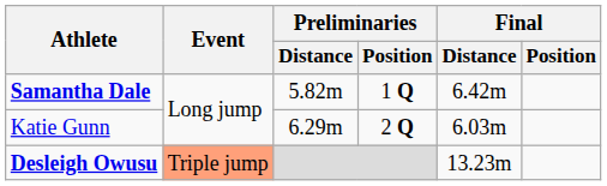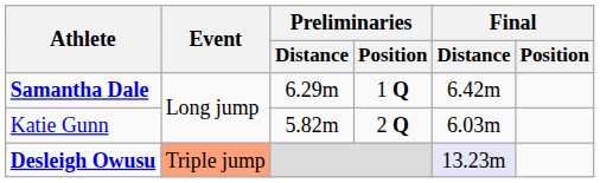Samantha Dale | Preliminaries / Distance: 5.82m -> 6.29m
Katie Gunn | Preliminaries / Distance: 6.29m -> 5.82m
Desleigh Owusu | Final / Distance: no background -> lavender background
